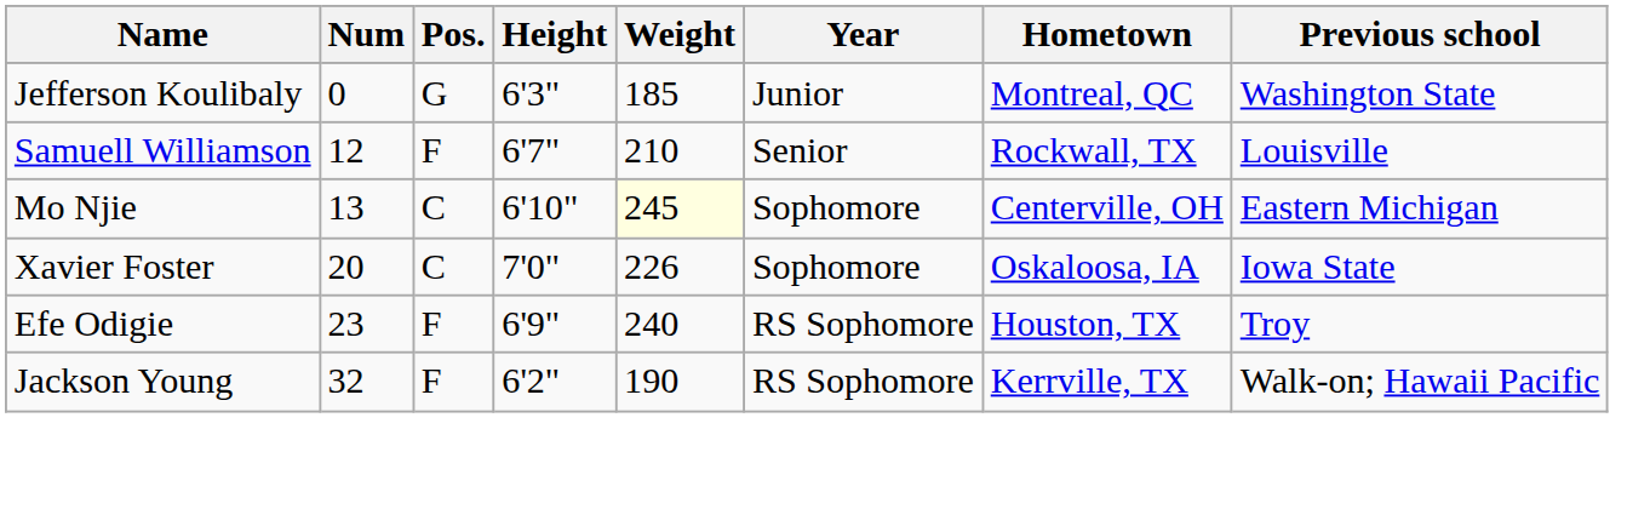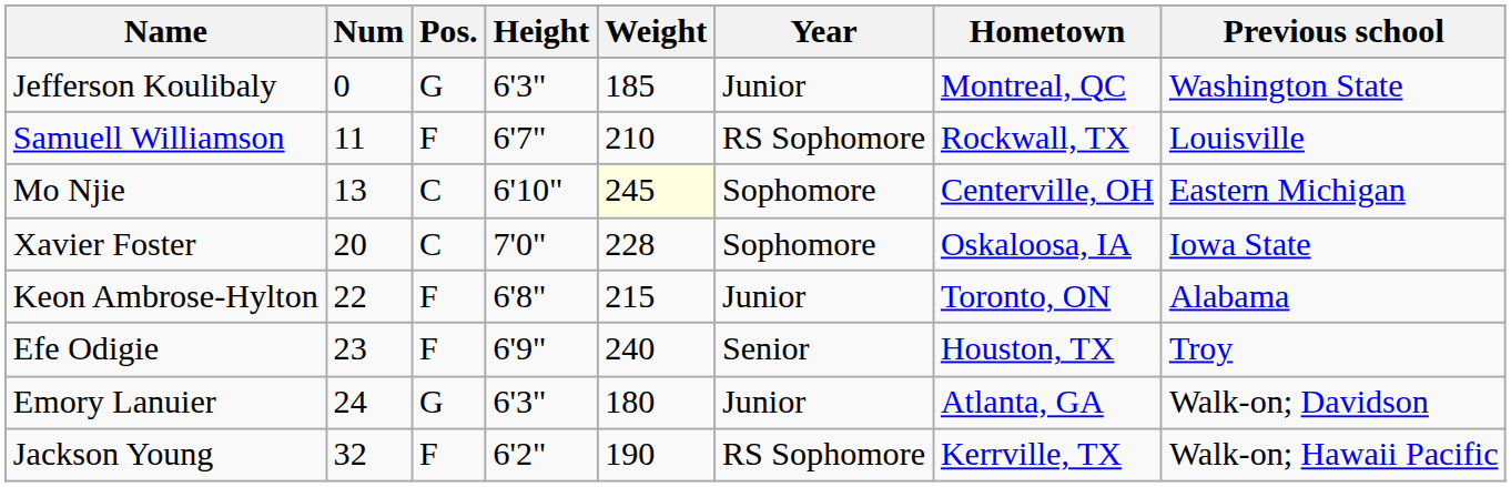Samuell Williamson | Num: 12 -> 11
Samuell Williamson | Year: Senior -> RS Sophomore
Xavier Foster | Weight: 226 -> 228
+ row: Keon Ambrose-Hylton | 22 | F | 6'8" | 215 | Junior | Toronto, ON | Alabama
Efe Odigie | Year: RS Sophomore -> Senior
+ row: Emory Lanuier | 24 | G | 6'3" | 180 | Junior | Atlanta, GA | Walk-on; Davidson
